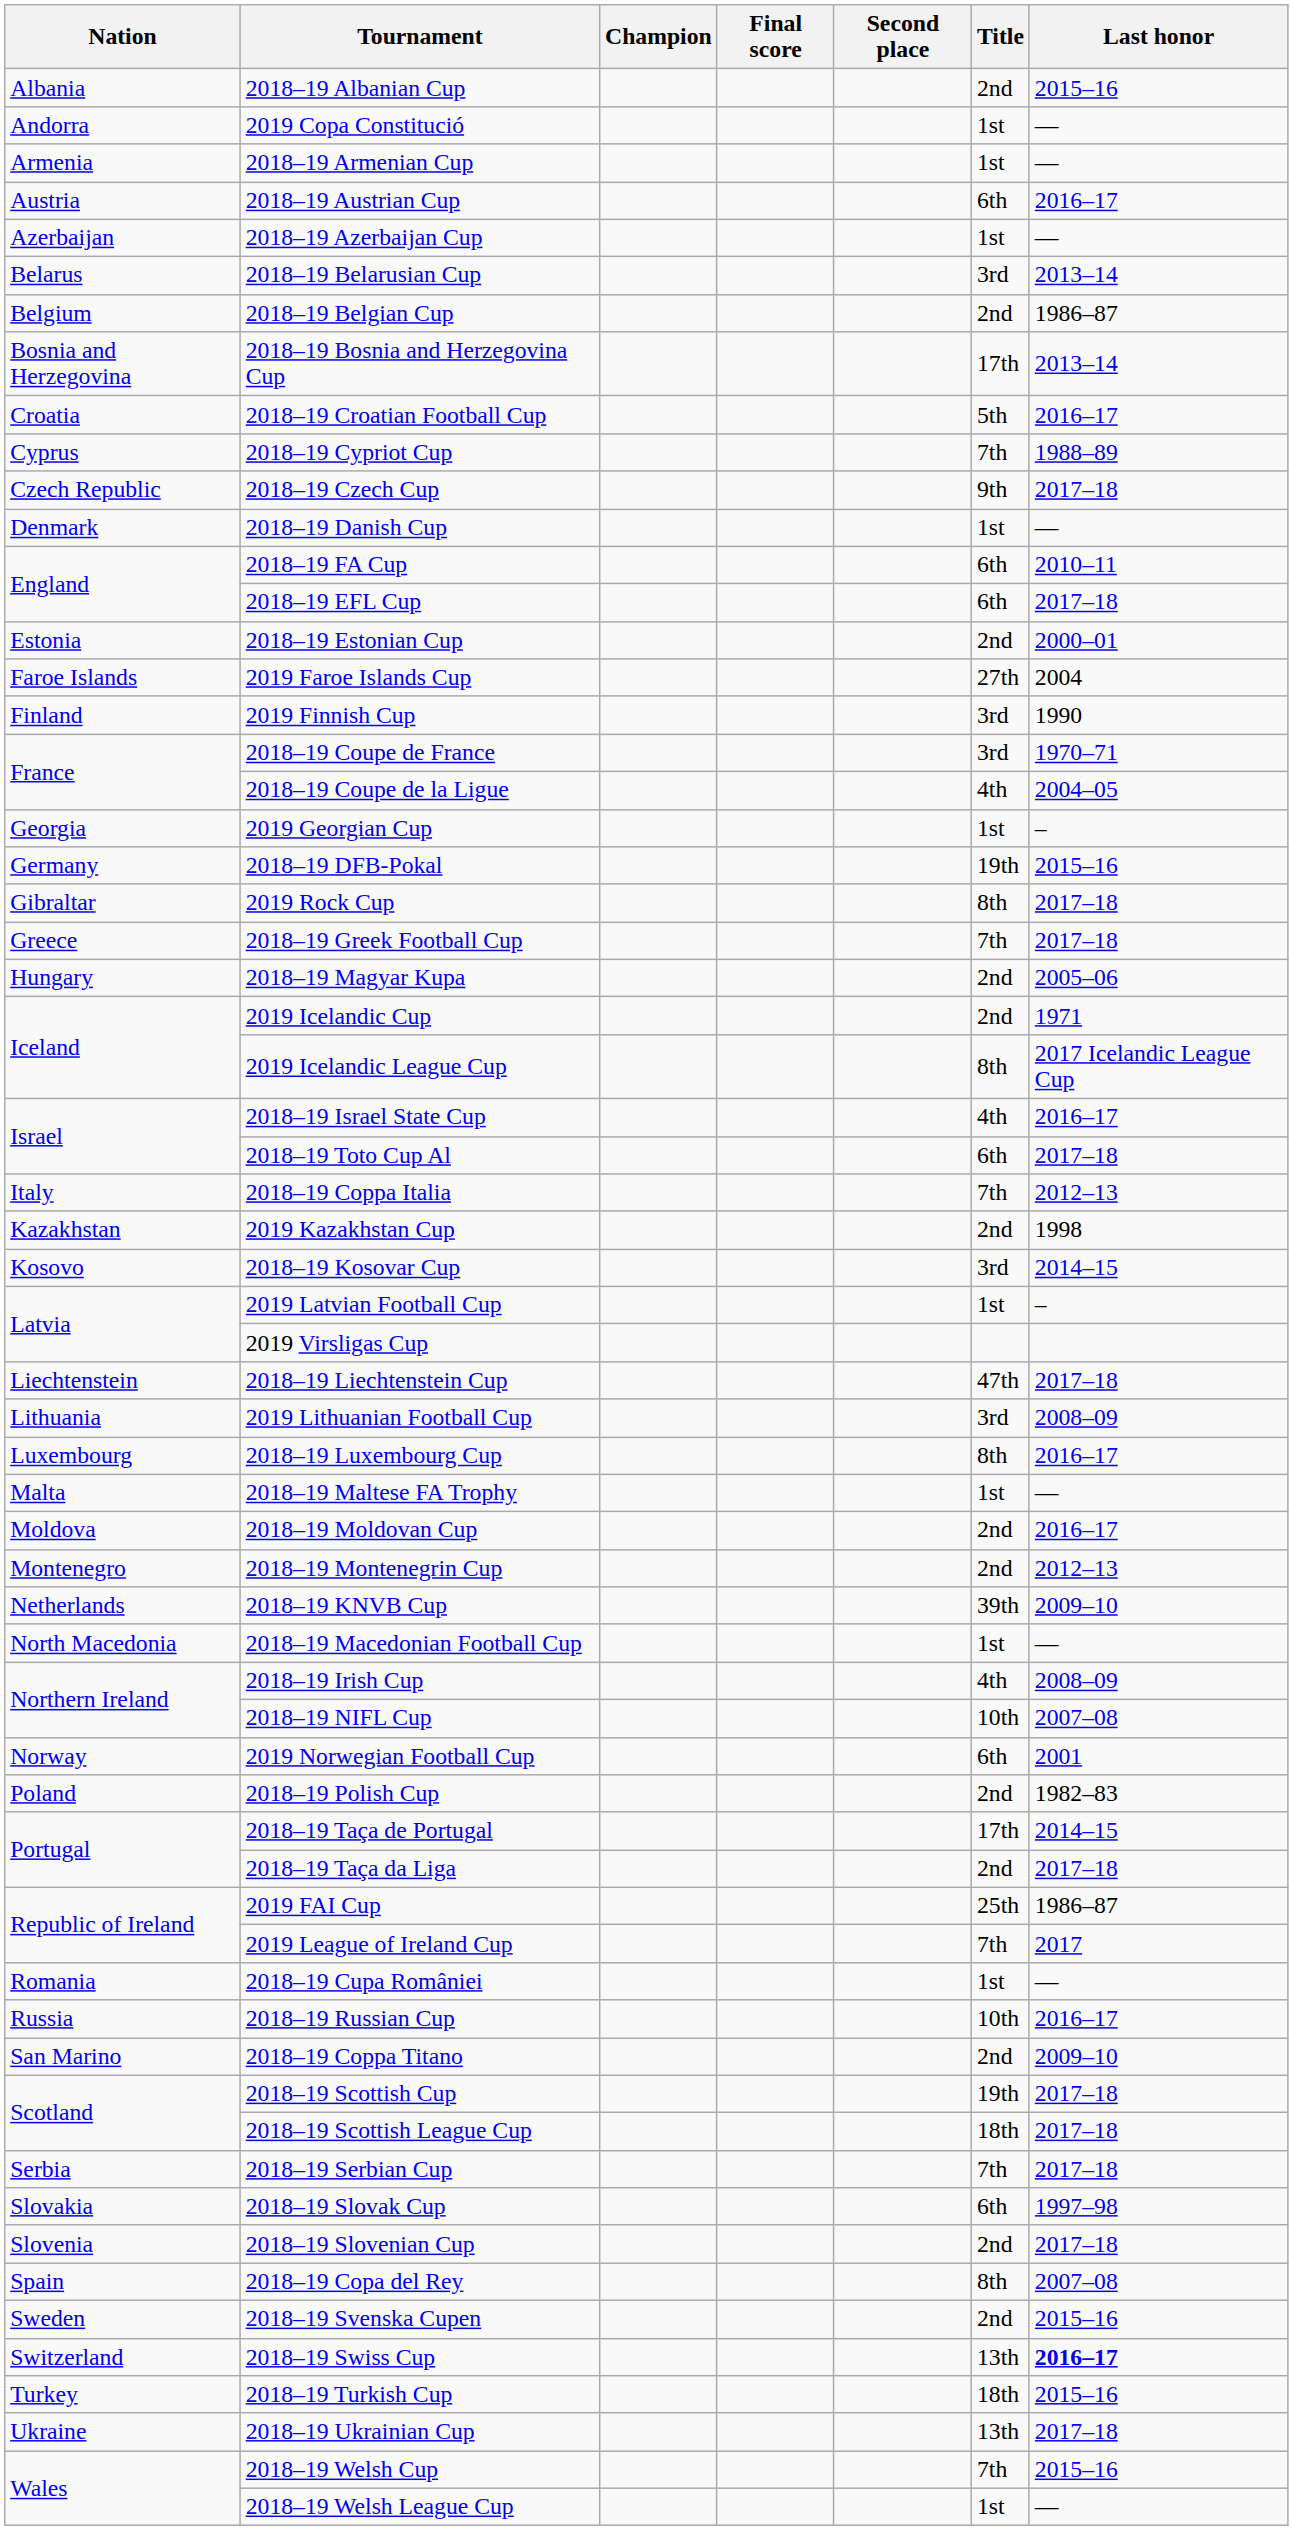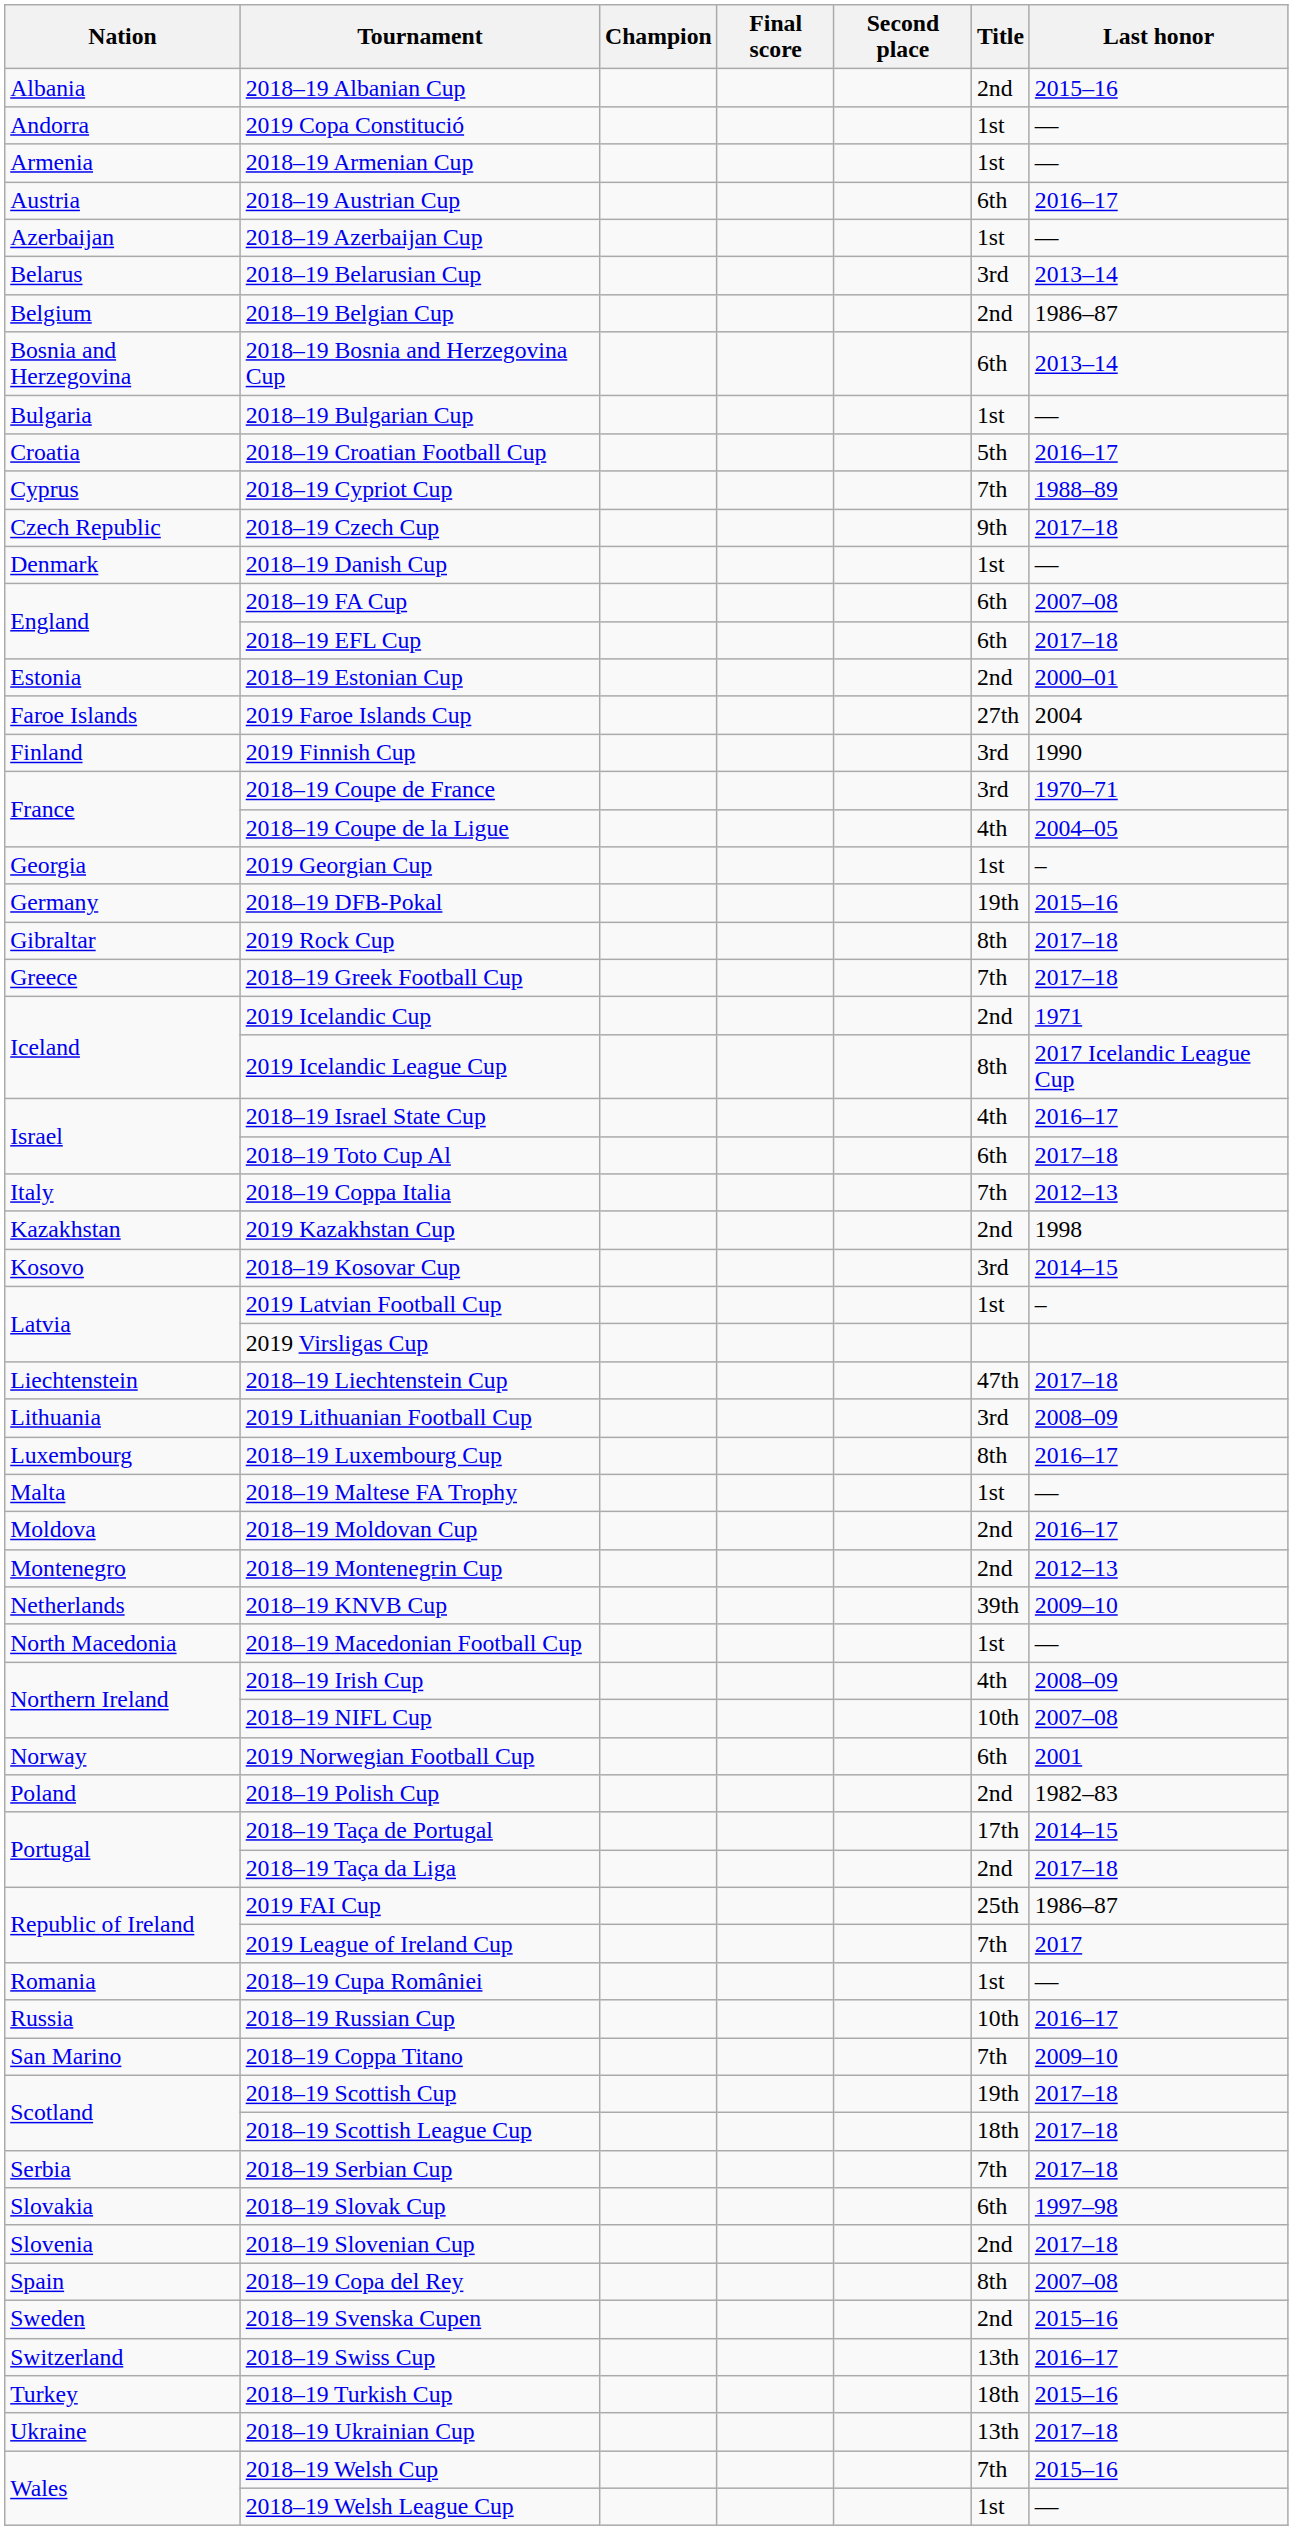2018–19 Bosnia and Herzegovina Cup | Title: 17th -> 6th
+ row: Bulgaria | 2018–19 Bulgarian Cup | 1st | —
2018–19 FA Cup | Last honor: 2010–11 -> 2007–08
- row: Hungary | 2018–19 Magyar Kupa | 2nd | 2005–06
2018–19 Coppa Titano | Title: 2nd -> 7th
2018–19 Swiss Cup | Last honor: bold -> normal
